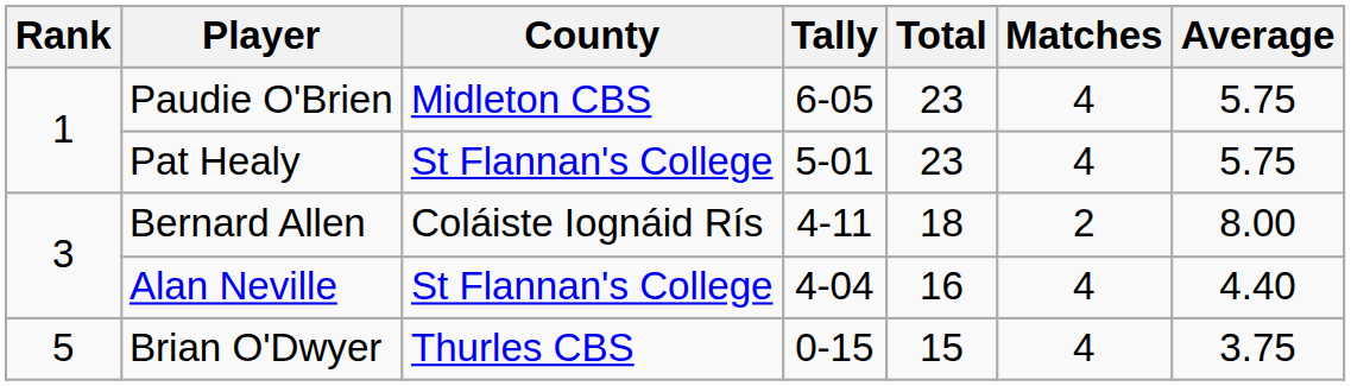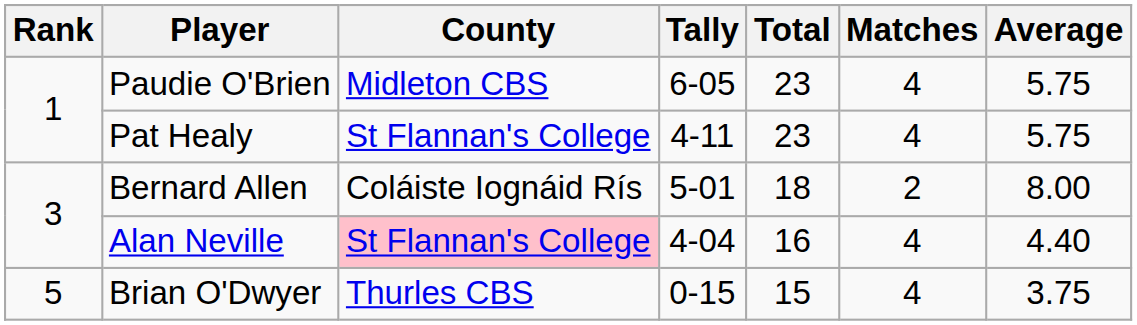Pat Healy | Tally: 5-01 -> 4-11
Bernard Allen | Tally: 4-11 -> 5-01
Alan Neville | County: no background -> pink background
